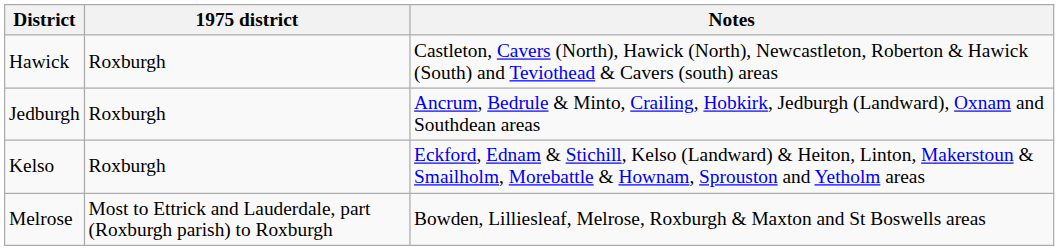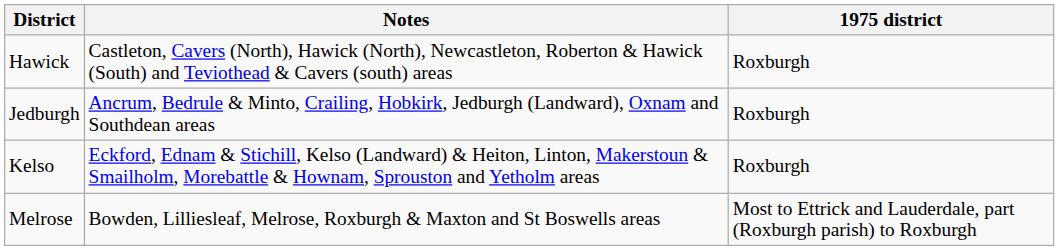columns swapped: Notes <-> 1975 district
